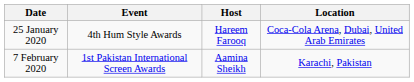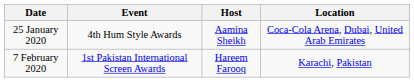25 January 2020 | Host: Hareem Farooq -> Aamina Sheikh
7 February 2020 | Host: Aamina Sheikh -> Hareem Farooq
